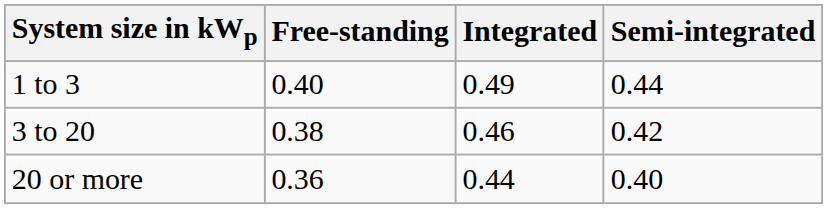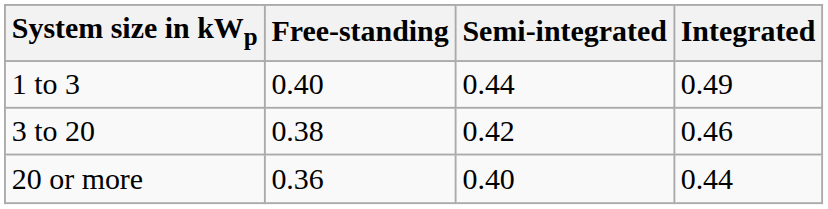columns swapped: Semi-integrated <-> Integrated
